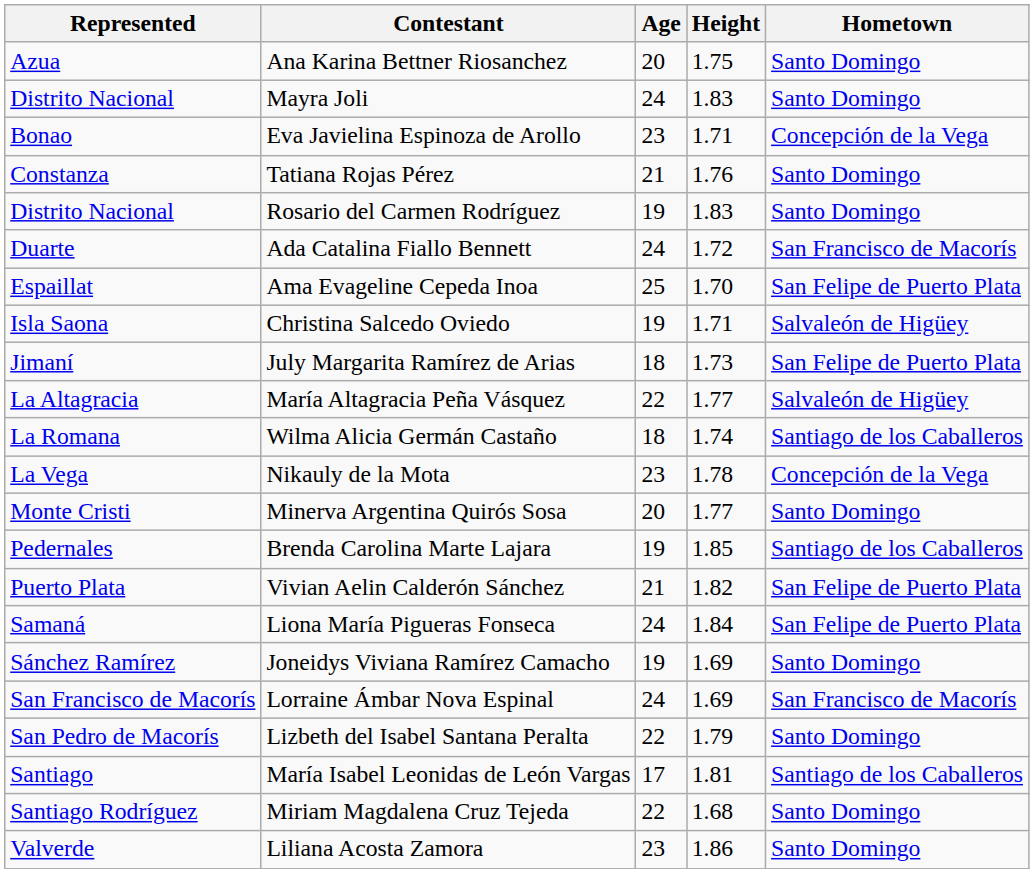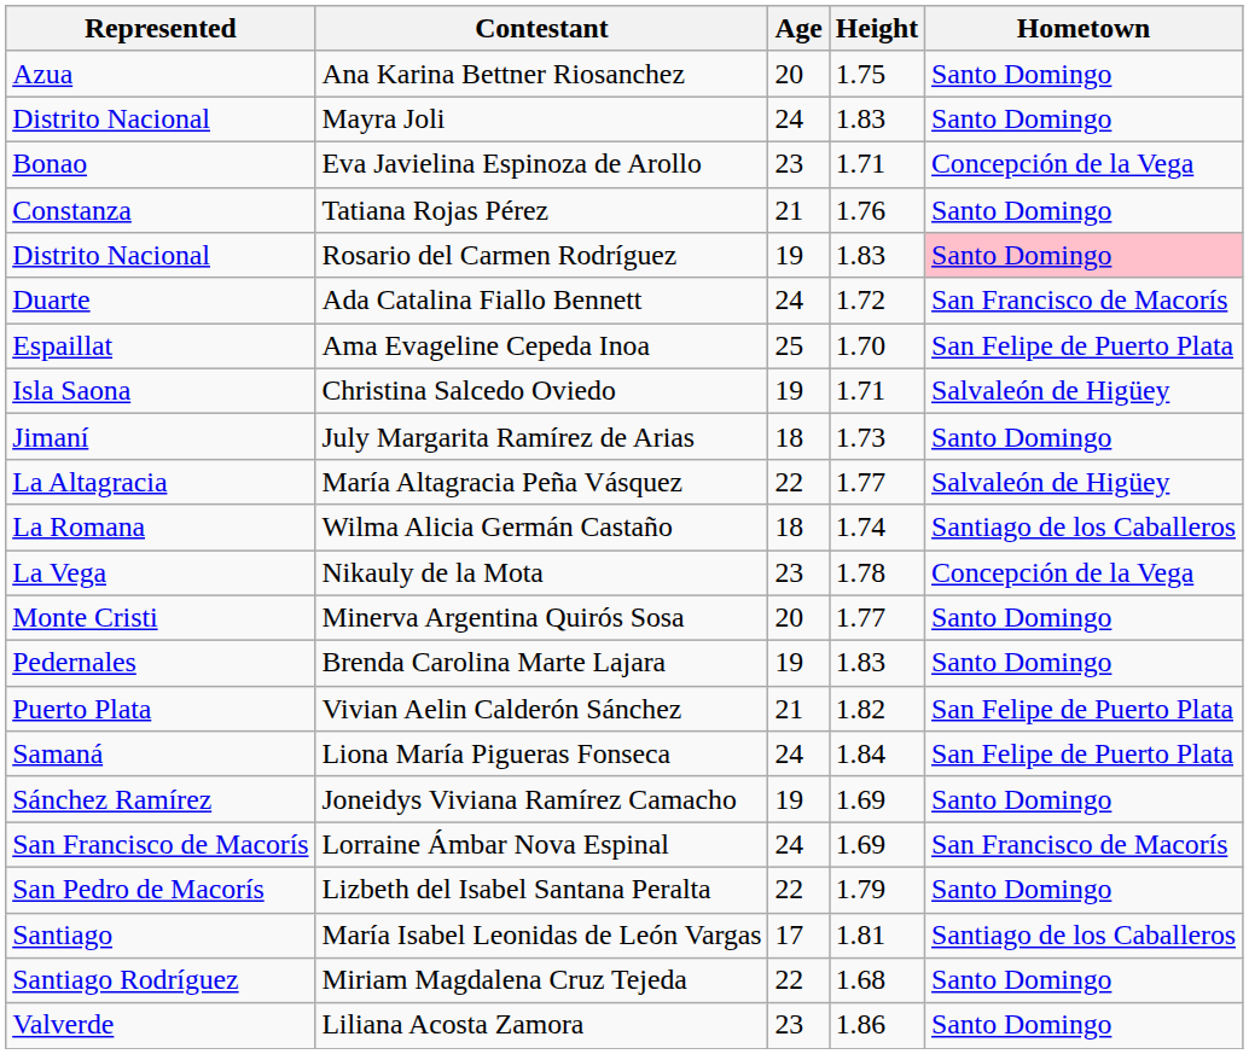Rosario del Carmen Rodríguez | Hometown: no background -> pink background
July Margarita Ramírez de Arias | Hometown: San Felipe de Puerto Plata -> Santo Domingo
Brenda Carolina Marte Lajara | Height: 1.85 -> 1.83
Brenda Carolina Marte Lajara | Hometown: Santiago de los Caballeros -> Santo Domingo
